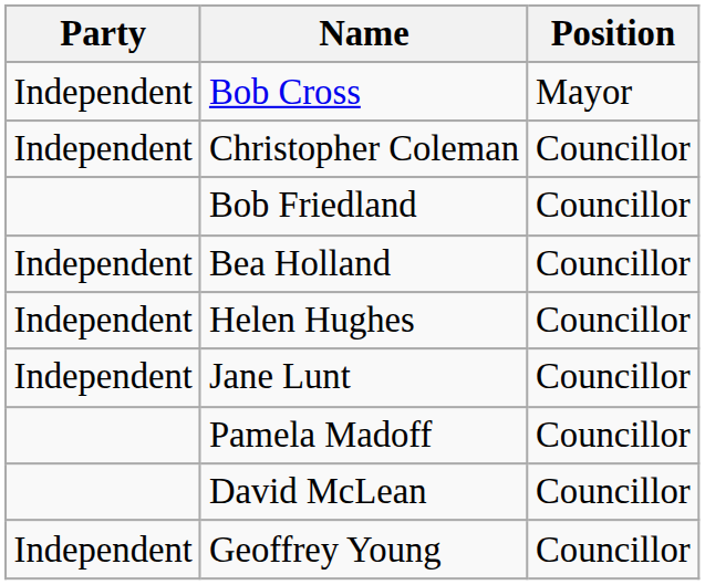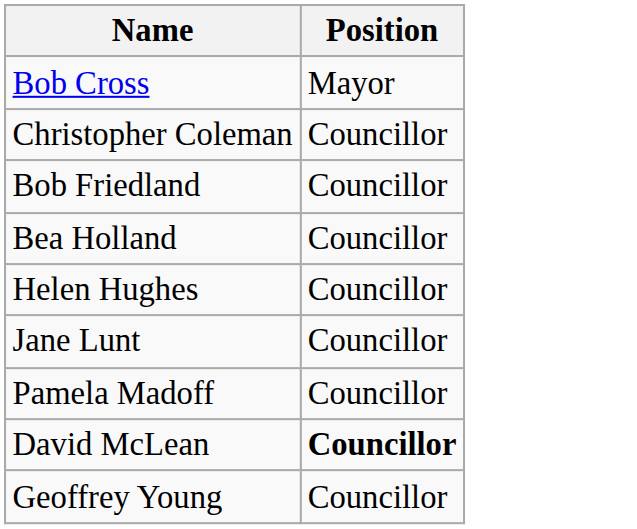- column: Party | Independent | Independent | Independent | Independent | Independent | Independent
David McLean | Position: normal -> bold
